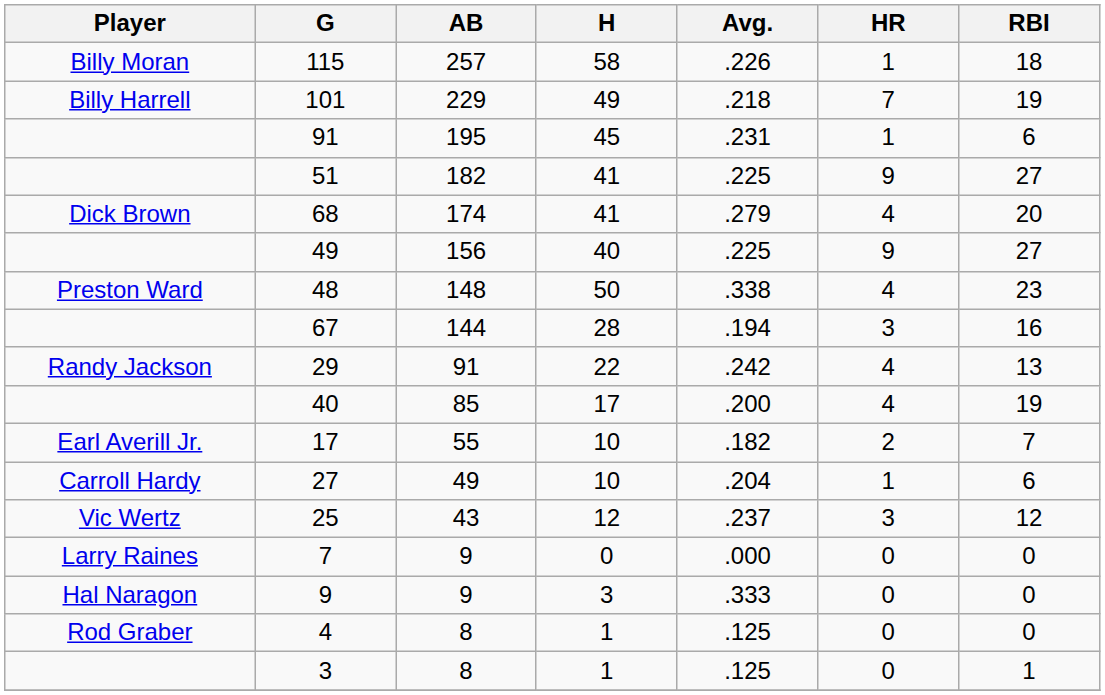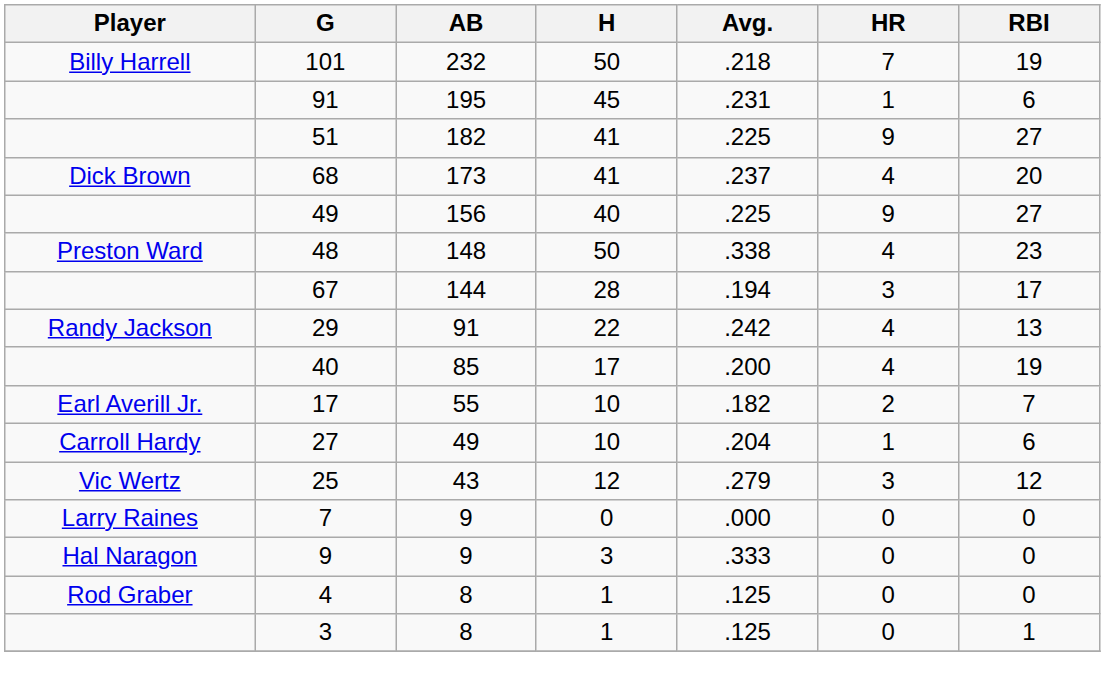- row: Billy Moran | 115 | 257 | 58 | .226 | 1 | 18
101 | AB: 229 -> 232
101 | H: 49 -> 50
68 | AB: 174 -> 173
68 | Avg.: .279 -> .237
67 | RBI: 16 -> 17
25 | Avg.: .237 -> .279
